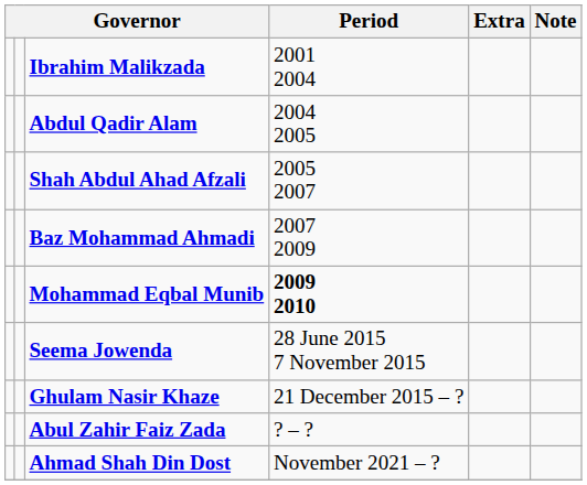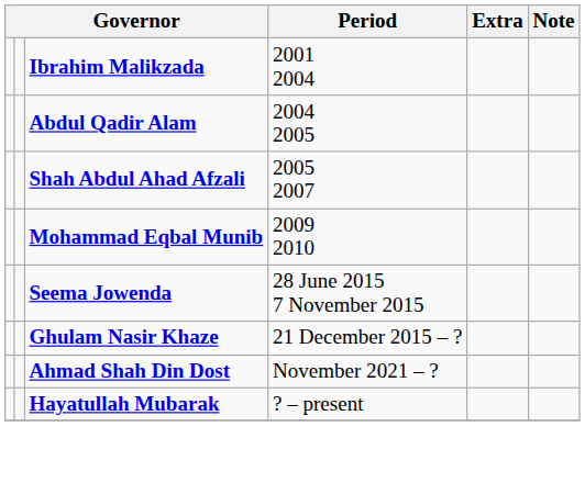- row: Baz Mohammad Ahmadi | 2007 2009
Mohammad Eqbal Munib | Period: bold -> normal
- row: Abul Zahir Faiz Zada | ? – ?
+ row: Hayatullah Mubarak | ? – present
